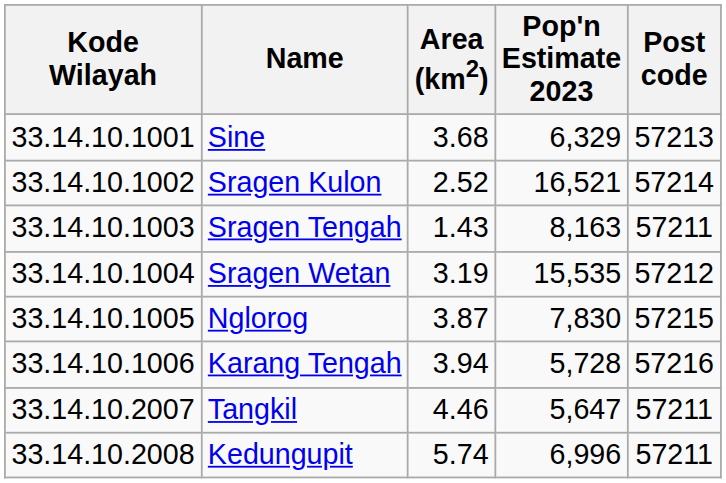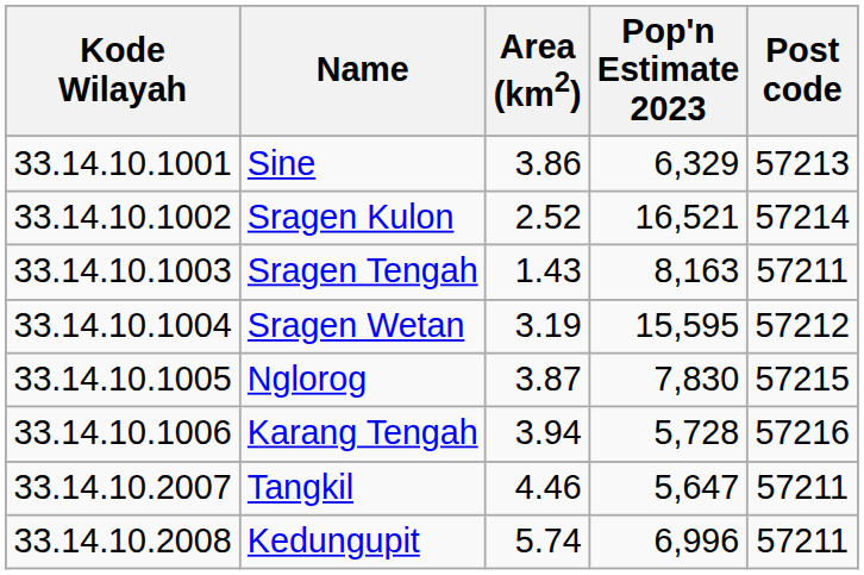Sine | Area (km2): 3.68 -> 3.86
Sragen Wetan | Pop'n Estimate 2023: 15,535 -> 15,595
